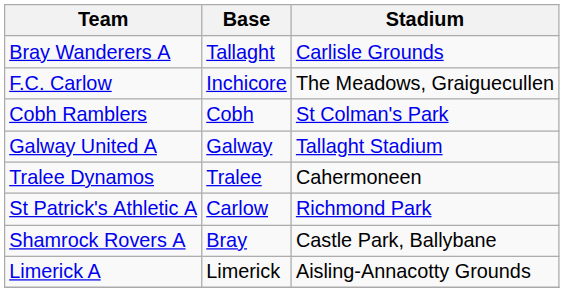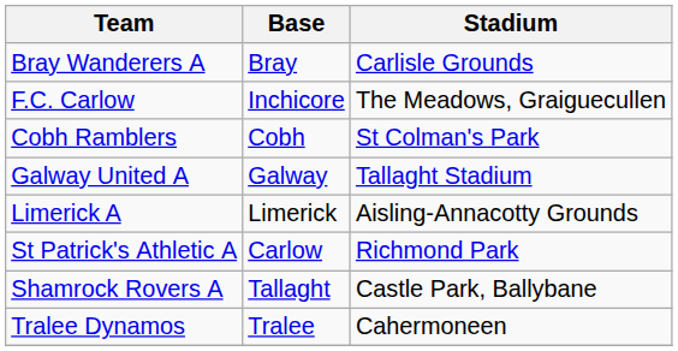Bray Wanderers A | Base: Tallaght -> Bray
rows swapped: Limerick A <-> Tralee Dynamos
Shamrock Rovers A | Base: Bray -> Tallaght
